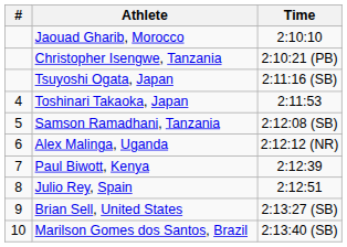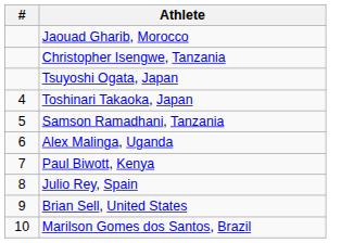- column: Time | 2:10:10 | 2:10:21 (PB) | 2:11:16 (SB) | 2:11:53 | 2:12:08 (SB) | 2:12:12 (NR) | 2:12:39 | 2:12:51 | 2:13:27 (SB) | 2:13:40 (SB)
